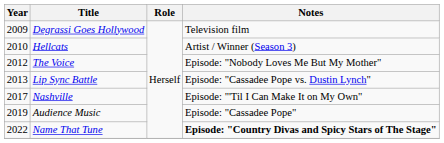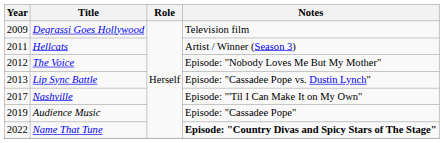Hellcats | Year: 2010 -> 2011
